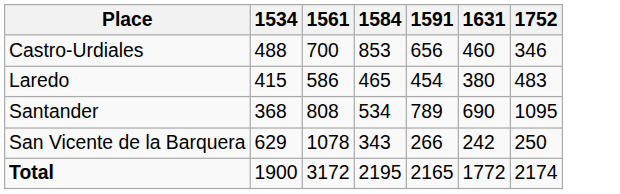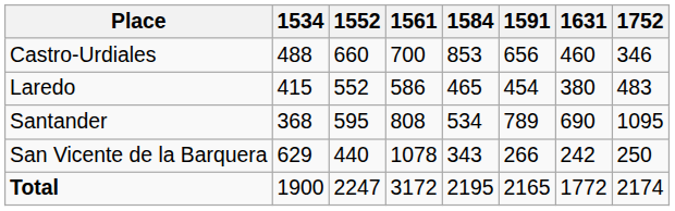+ column: 1552 | 660 | 552 | 595 | 440 | 2247
